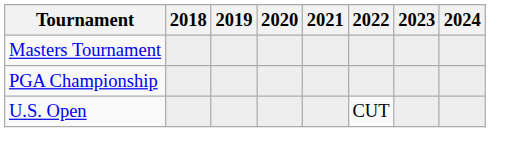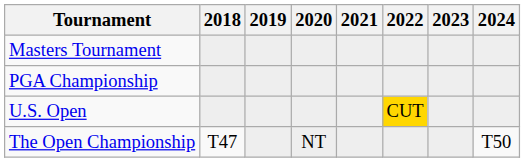U.S. Open | 2022: no background -> gold background
+ row: The Open Championship | T47 | NT | T50
